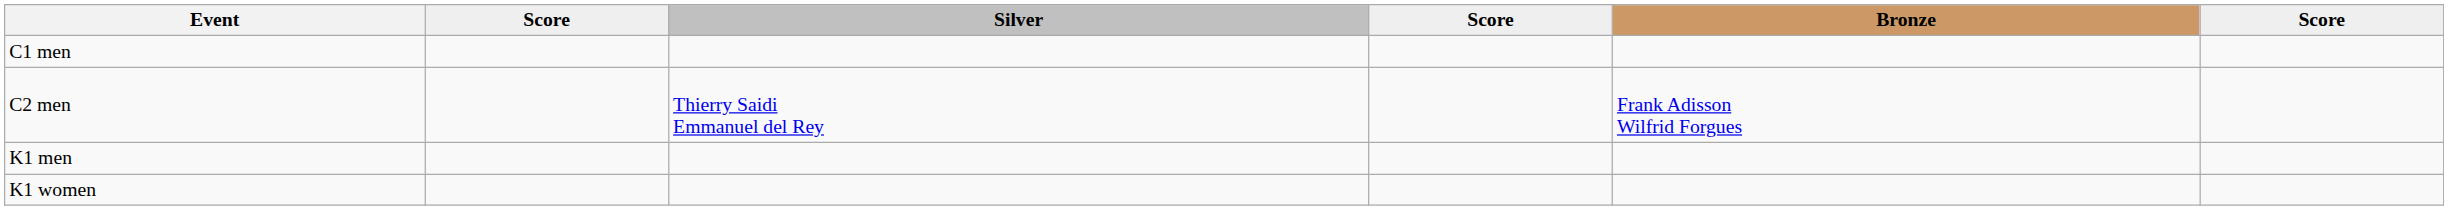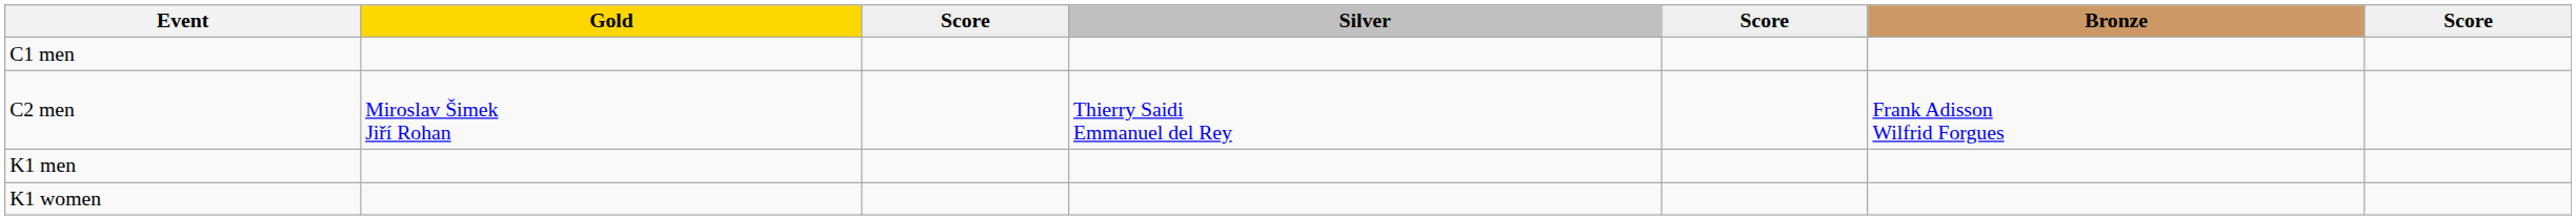+ column: Gold | Miroslav Šimek Jiří Rohan
